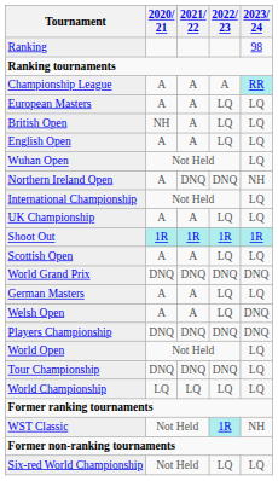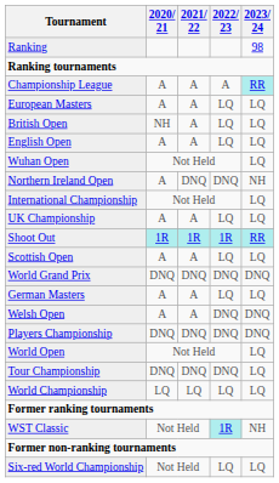Shoot Out | 2023/ 24: 1R -> RR
Welsh Open | 2022/ 23: LQ -> DNQ
